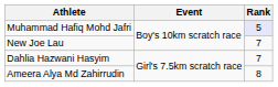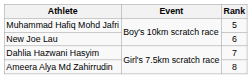Muhammad Hafiq Mohd Jafri | Rank: lavender background -> no background
New Joe Lau | Rank: 7 -> 6
